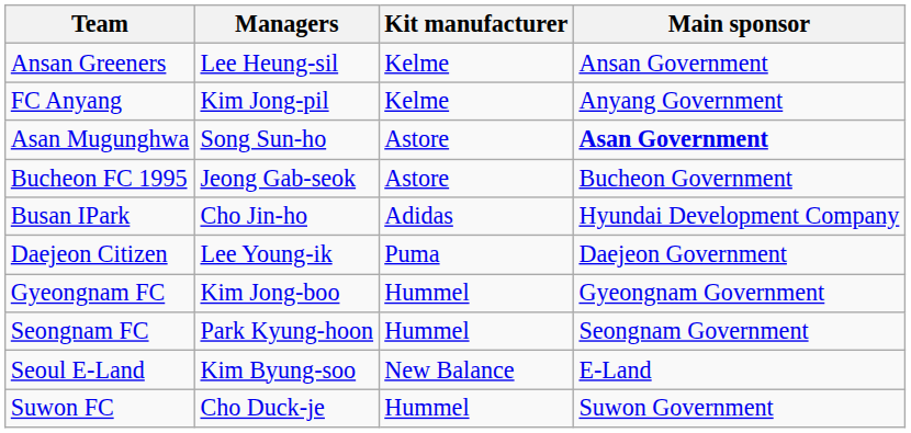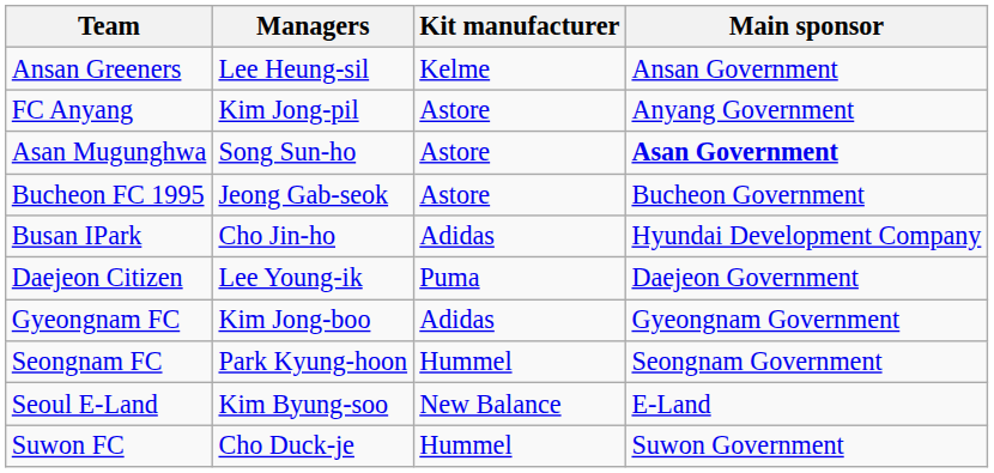FC Anyang | Kit manufacturer: Kelme -> Astore
Gyeongnam FC | Kit manufacturer: Hummel -> Adidas
